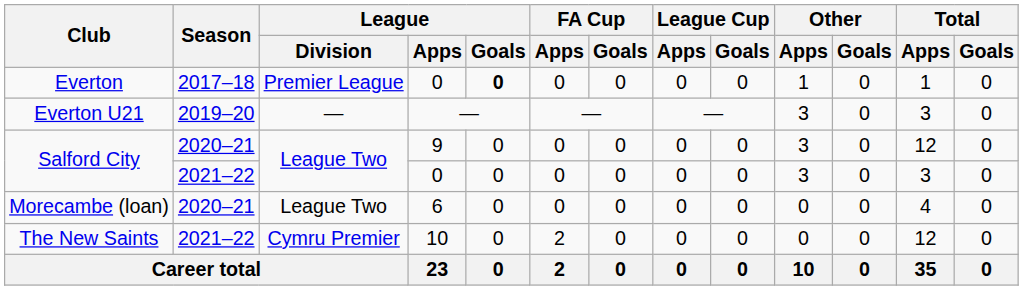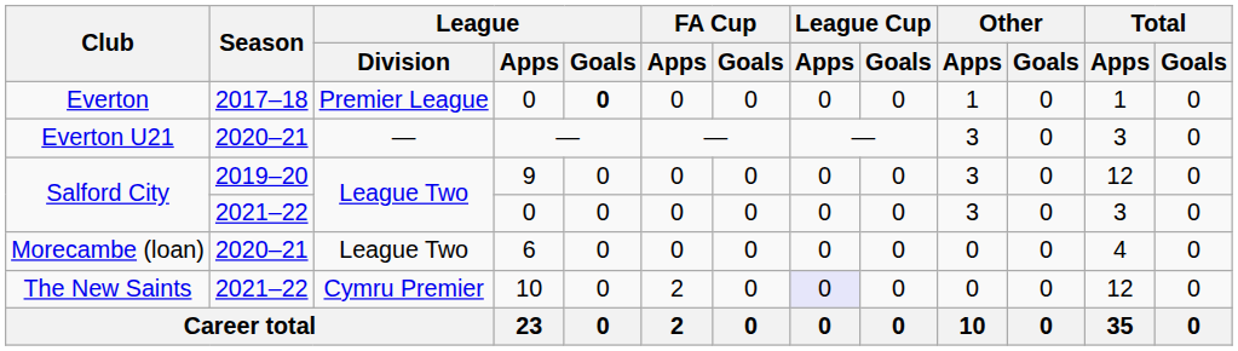Everton U21 | Season: 2019–20 -> 2020–21
Salford City / 9 | Season: 2020–21 -> 2019–20
The New Saints | League Cup / Apps: no background -> lavender background
